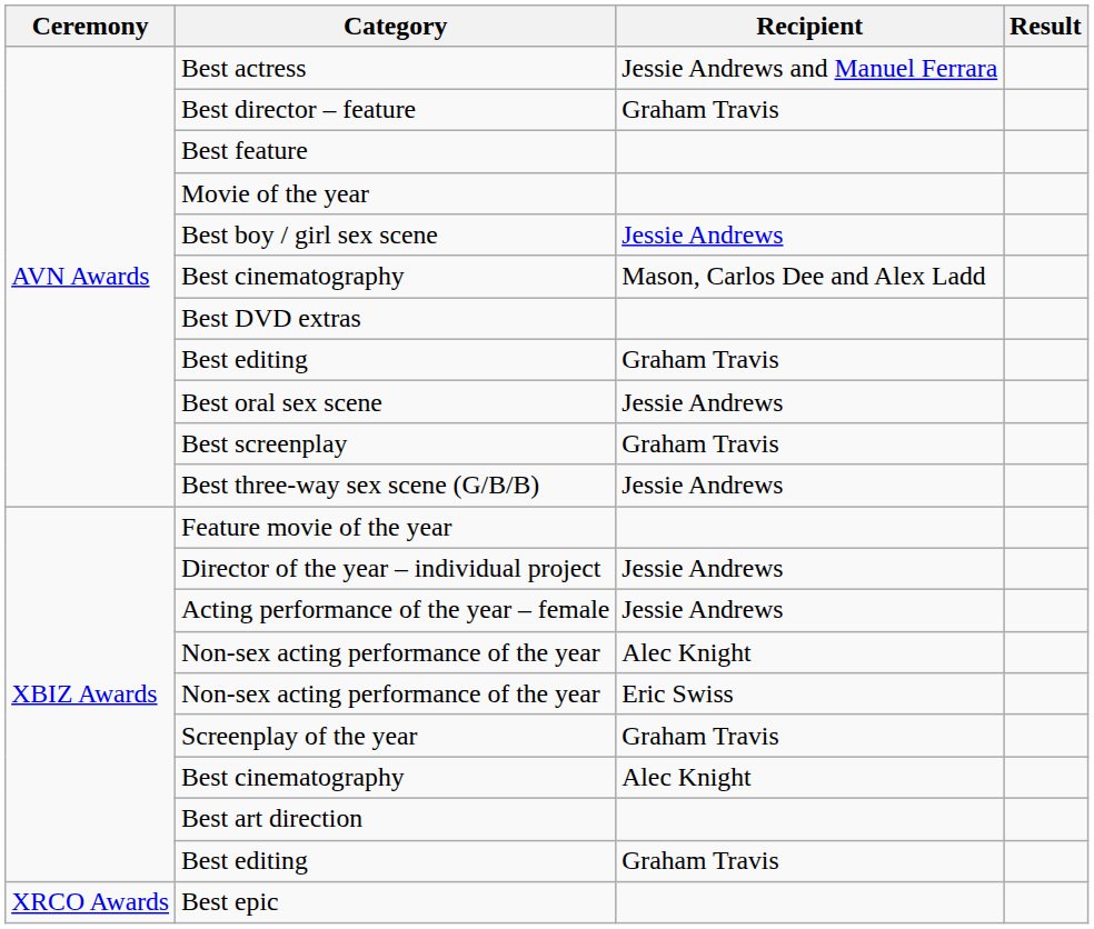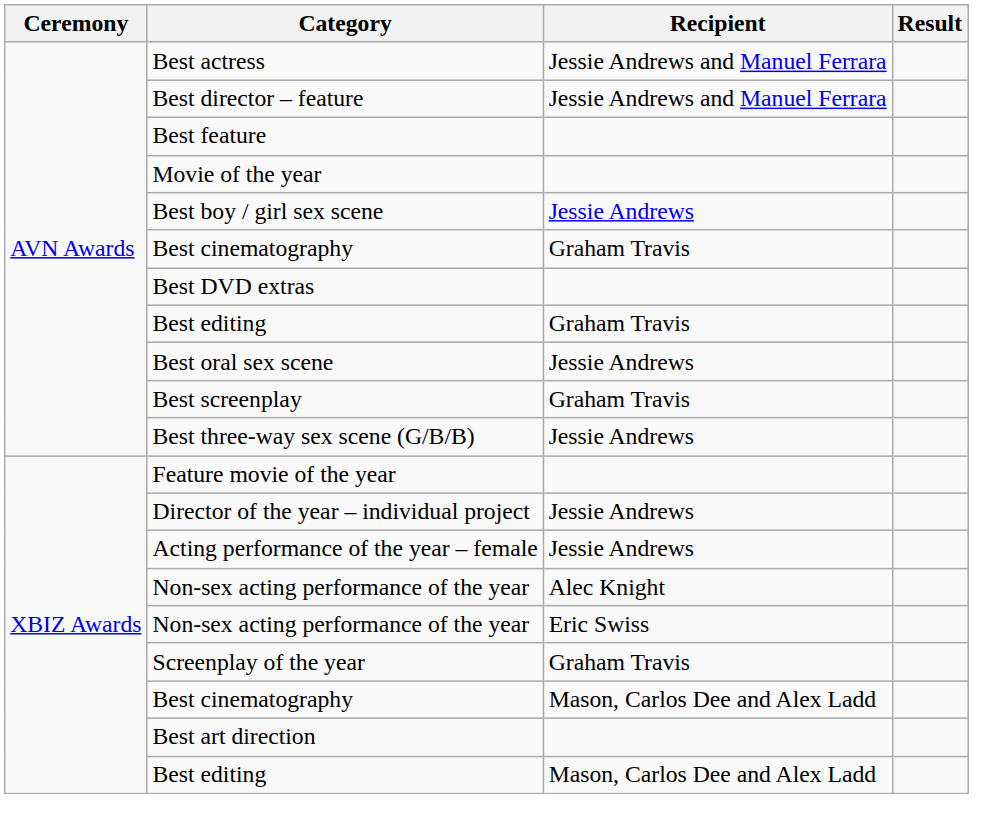Best director – feature | Recipient: Graham Travis -> Jessie Andrews and Manuel Ferrara
AVN Awards / Best cinematography | Recipient: Mason, Carlos Dee and Alex Ladd -> Graham Travis
XBIZ Awards / Best cinematography | Recipient: Alec Knight -> Mason, Carlos Dee and Alex Ladd
XBIZ Awards / Best editing | Recipient: Graham Travis -> Mason, Carlos Dee and Alex Ladd
- row: XRCO Awards | Best epic
